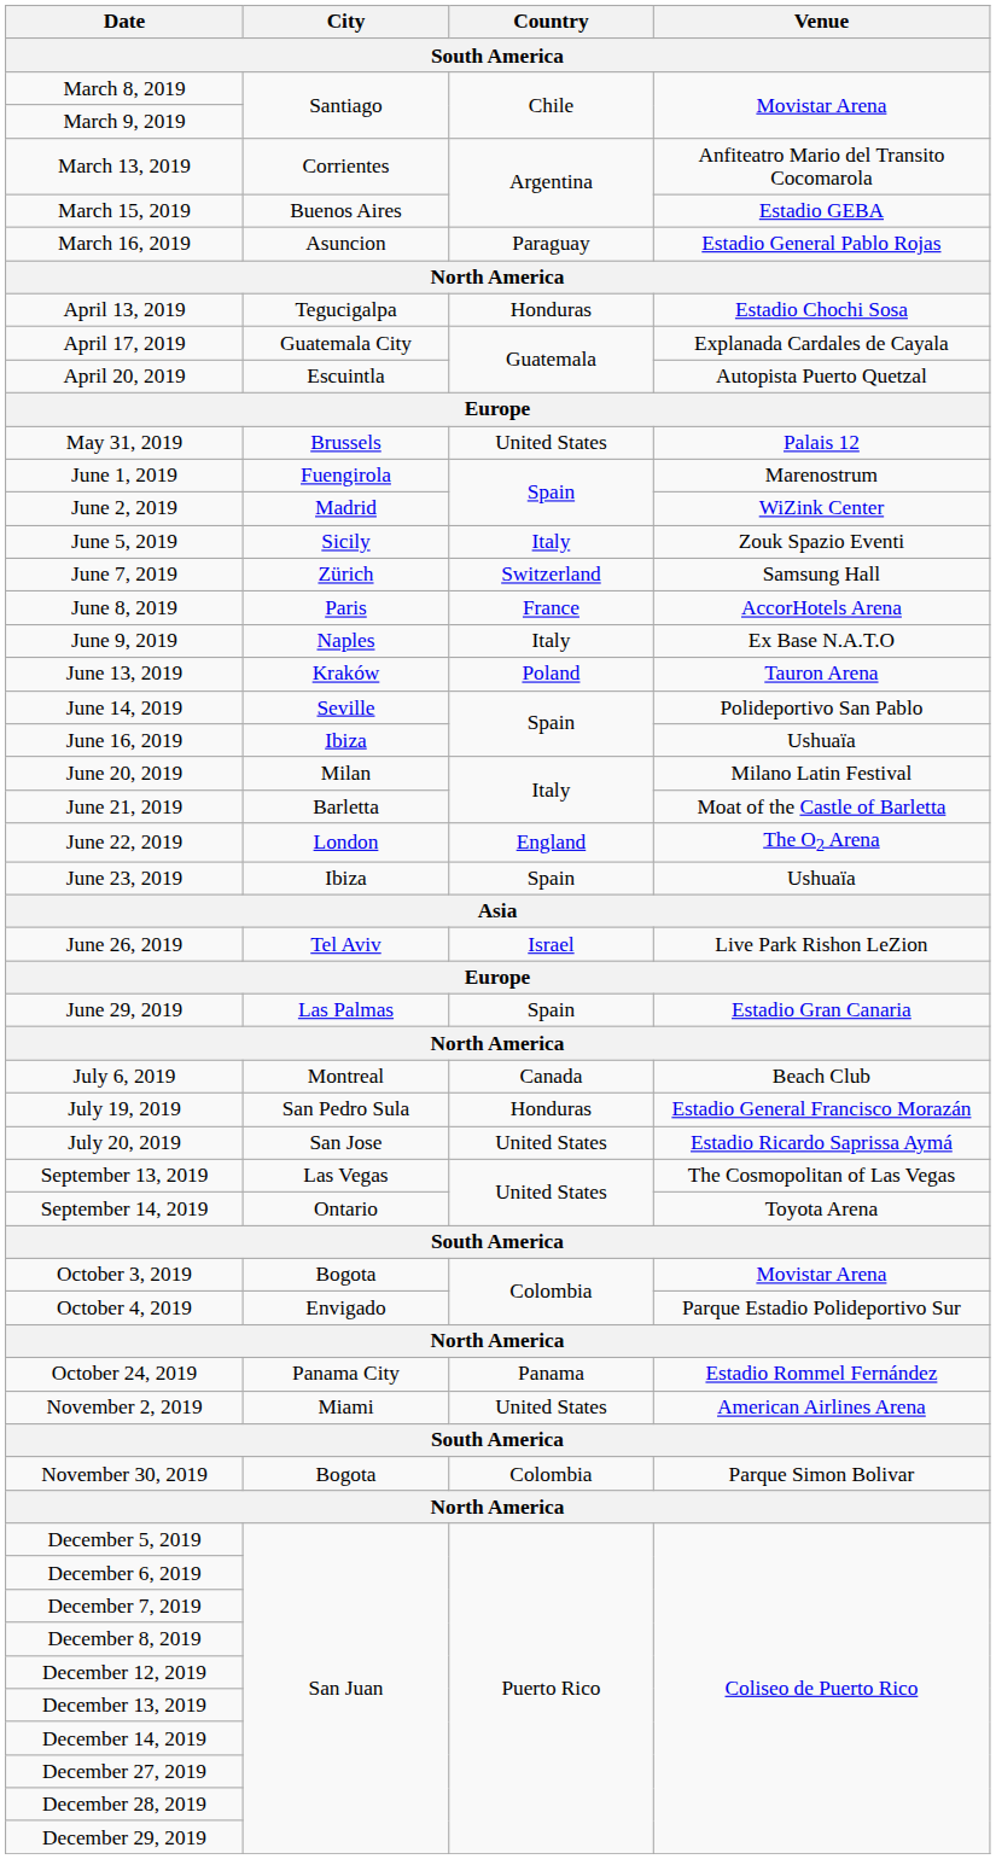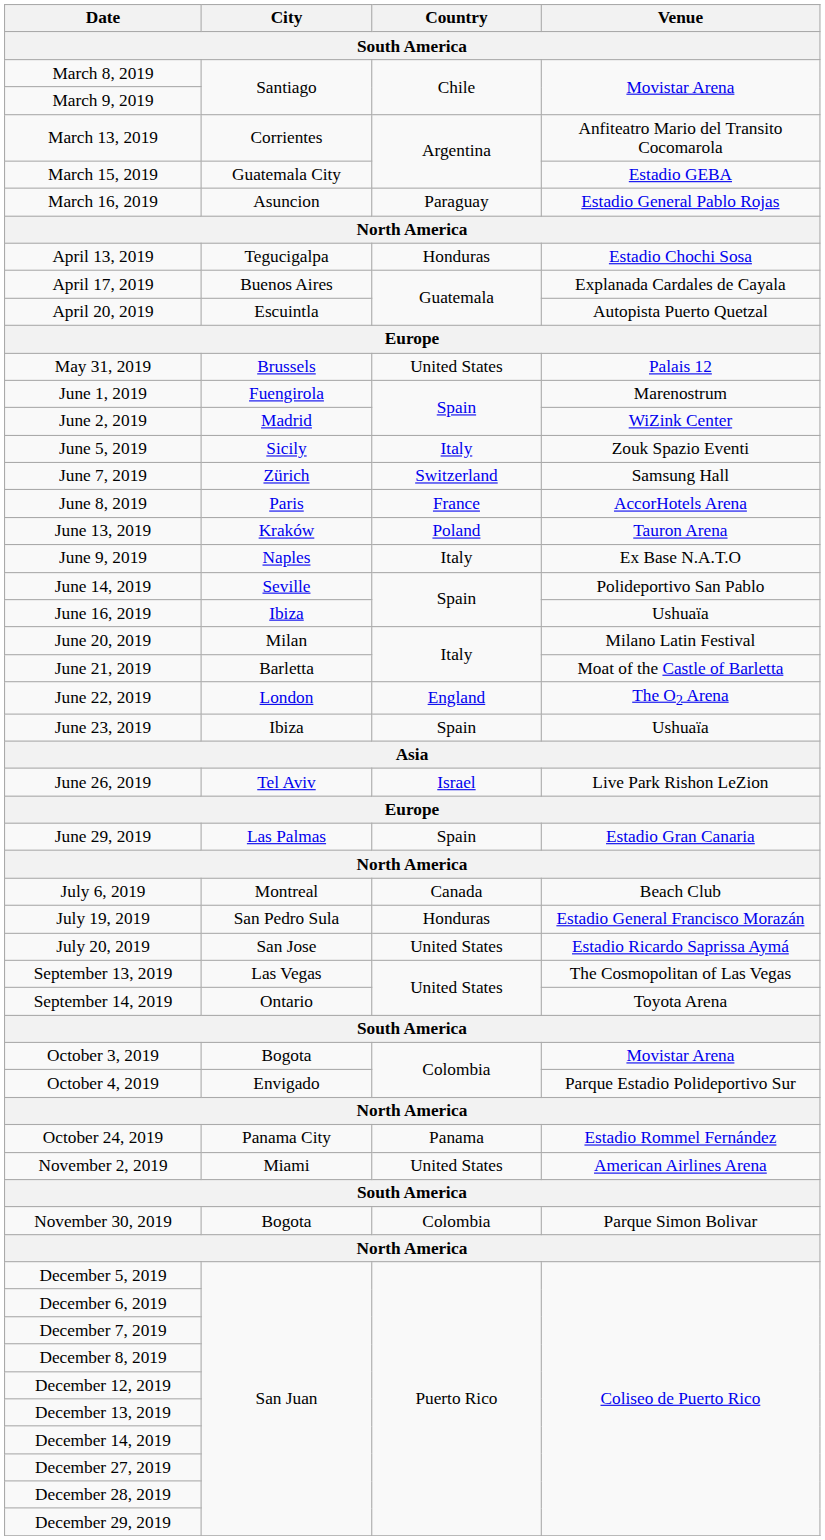March 15, 2019 | City: Buenos Aires -> Guatemala City
April 17, 2019 | City: Guatemala City -> Buenos Aires
rows swapped: June 9, 2019 <-> June 13, 2019
